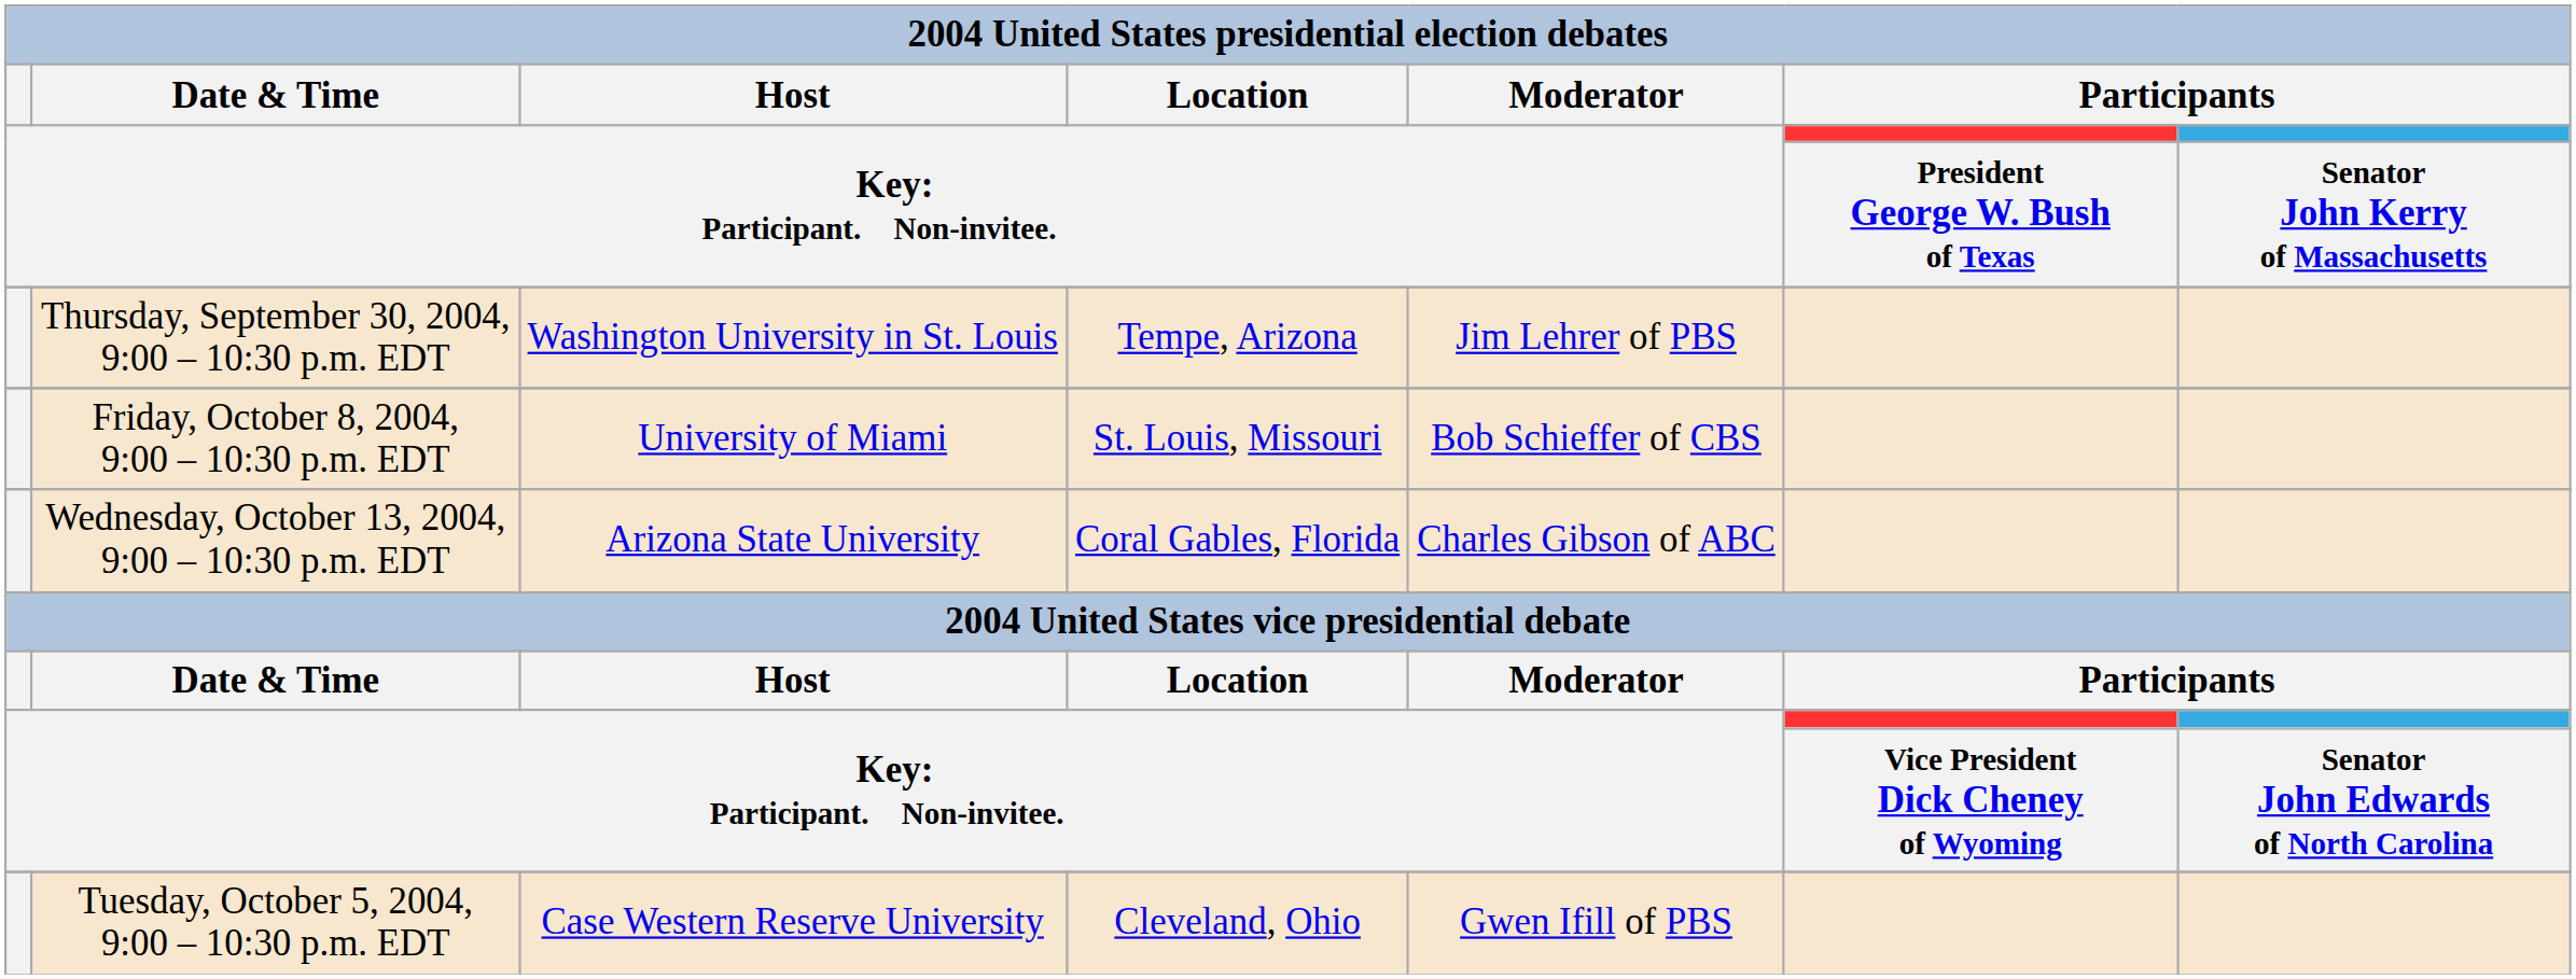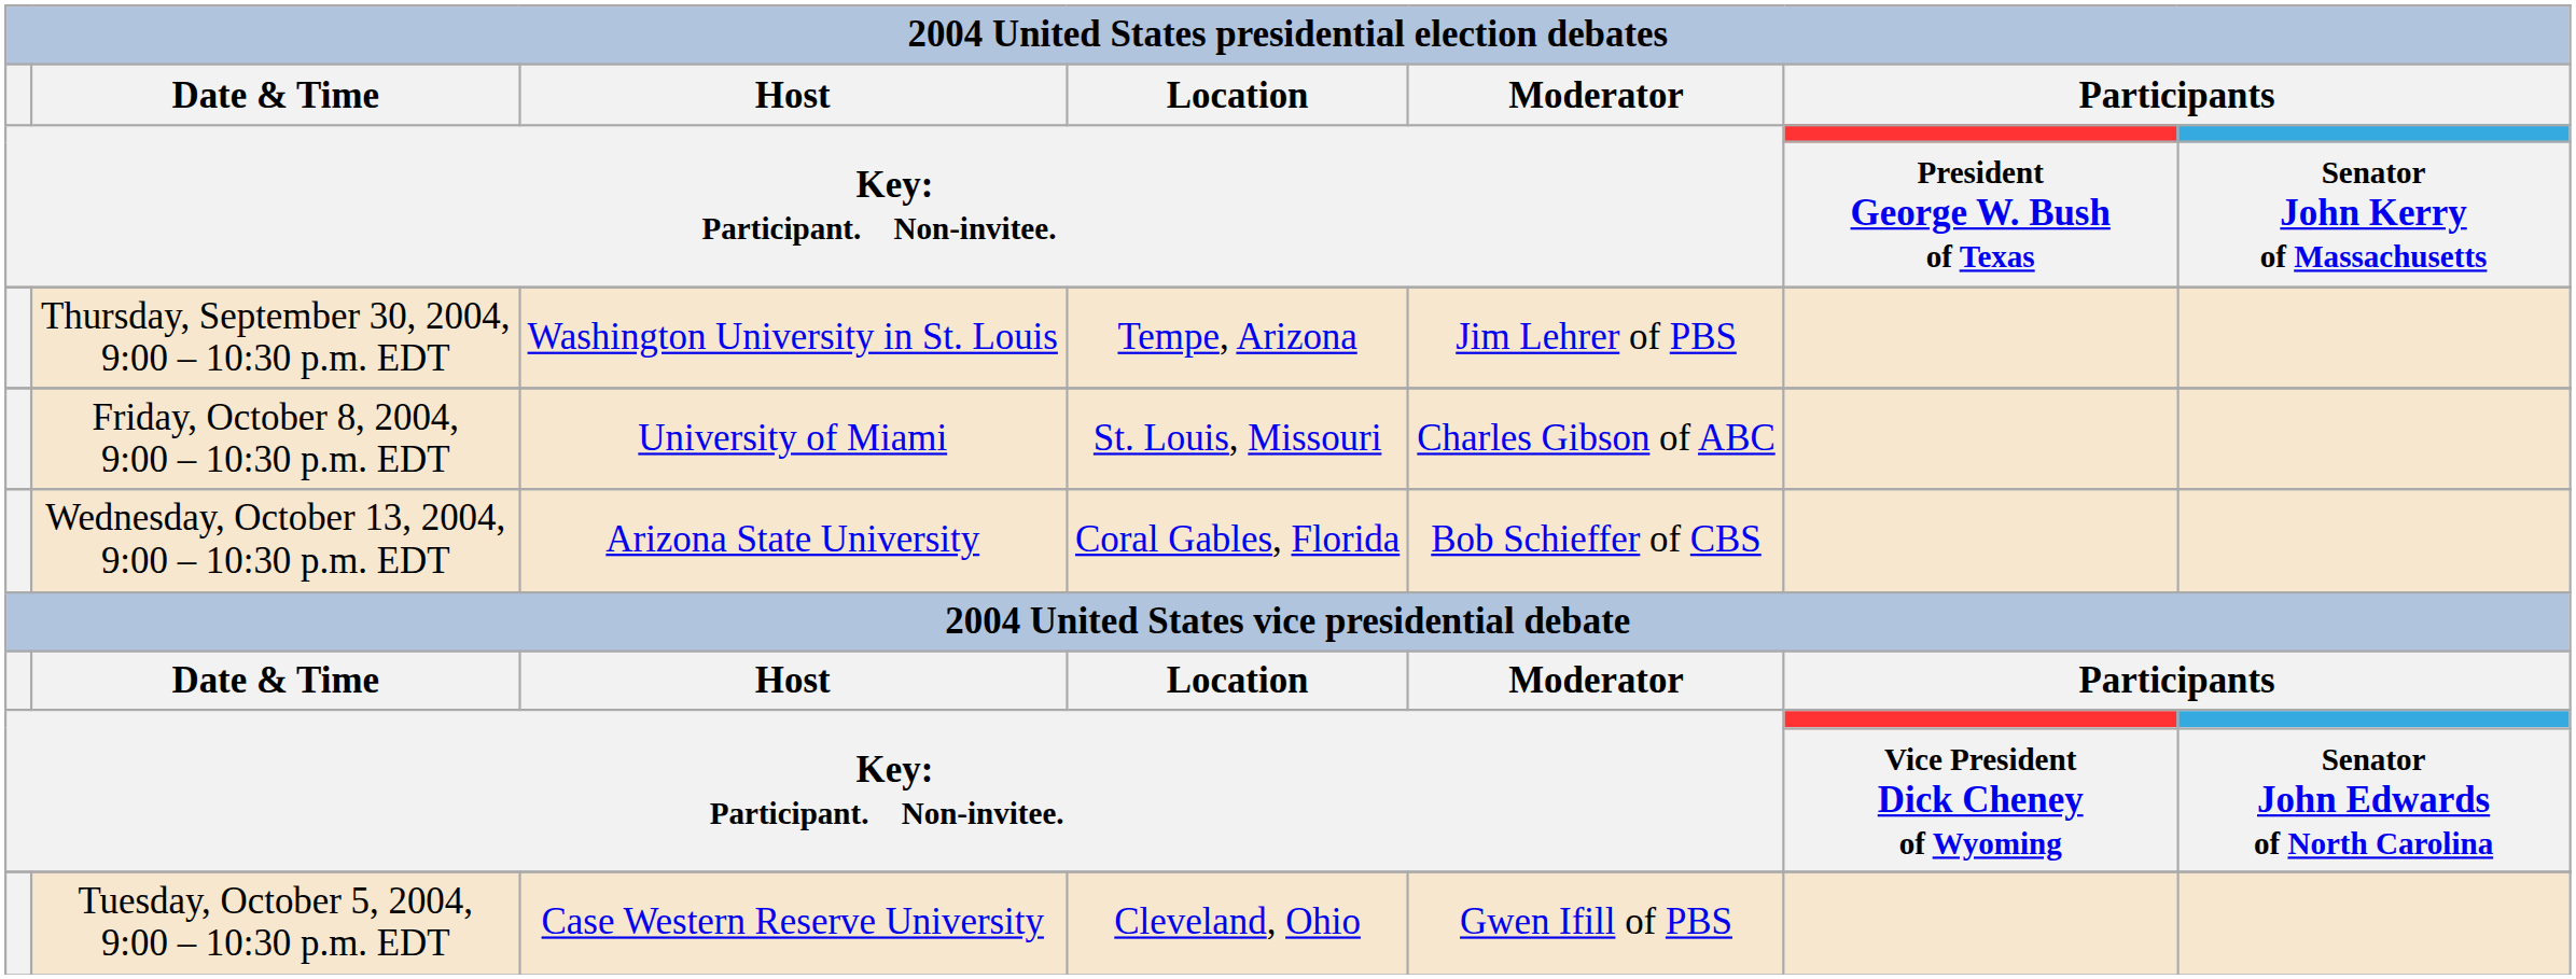Friday, October 8, 2004, 9:00 – 10:30 p.m. EDT | column 5: Bob Schieffer of CBS -> Charles Gibson of ABC
Wednesday, October 13, 2004, 9:00 – 10:30 p.m. EDT | column 5: Charles Gibson of ABC -> Bob Schieffer of CBS
